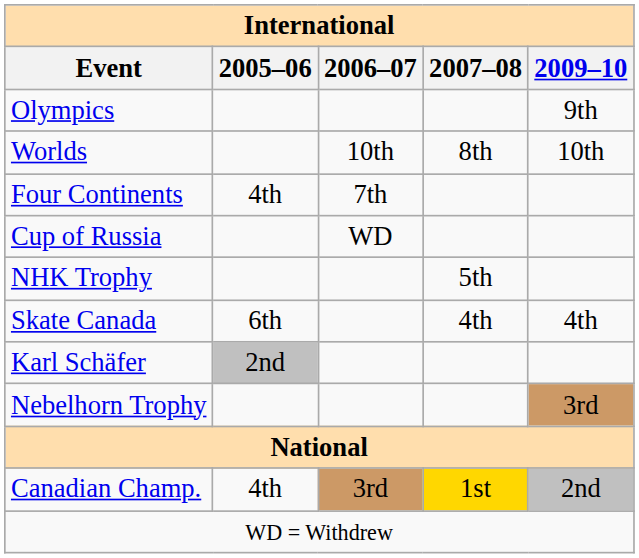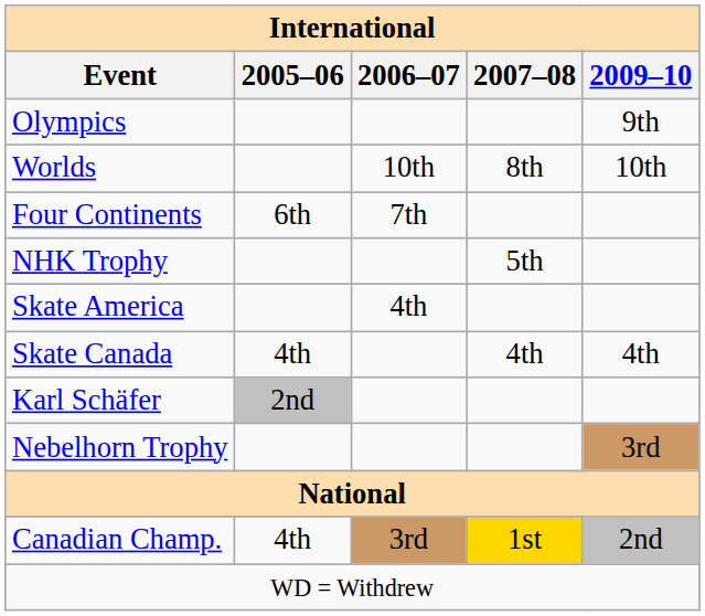Four Continents | 2005–06: 4th -> 6th
- row: Cup of Russia | WD
+ row: Skate America | 4th
Skate Canada | 2005–06: 6th -> 4th
